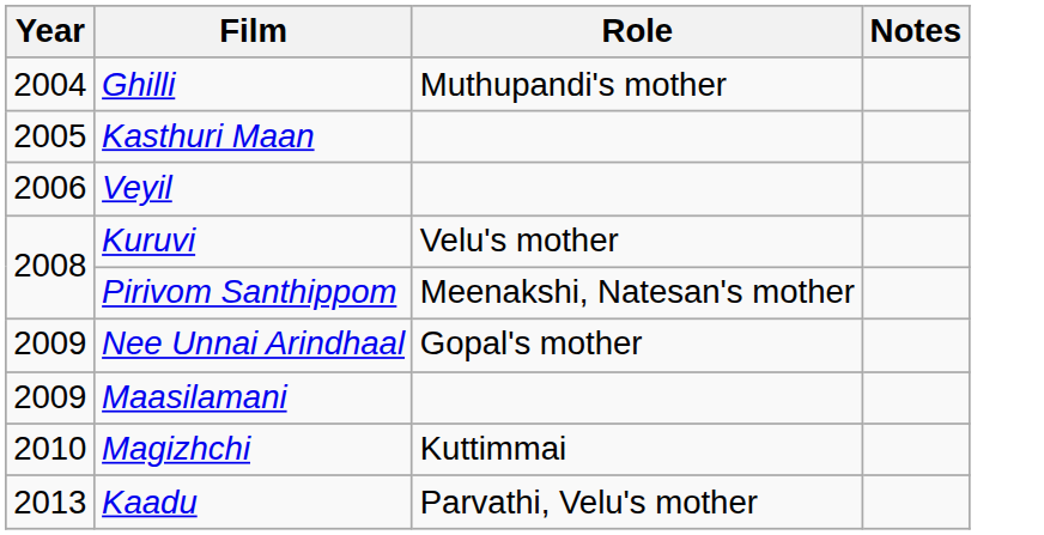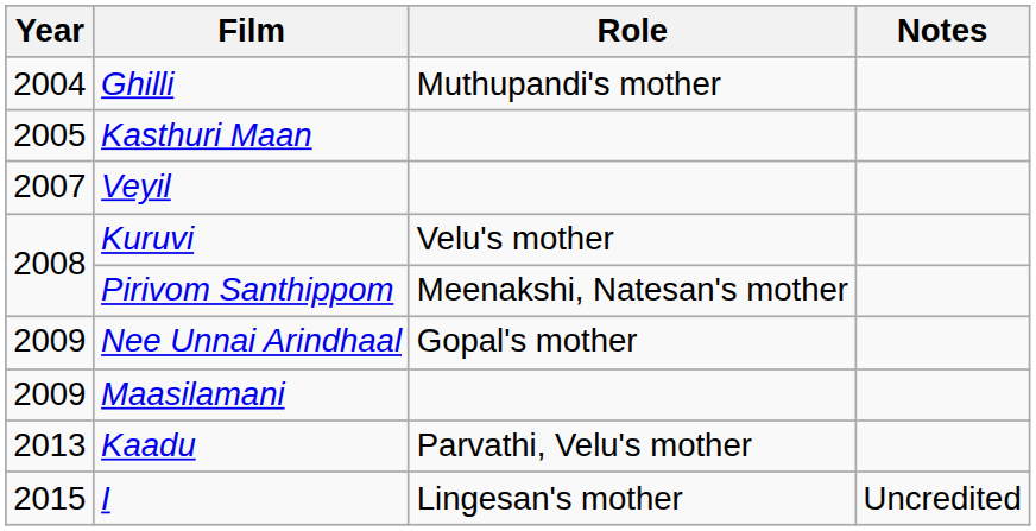Veyil | Year: 2006 -> 2007
- row: 2010 | Magizhchi | Kuttimmai
+ row: 2015 | I | Lingesan's mother | Uncredited
